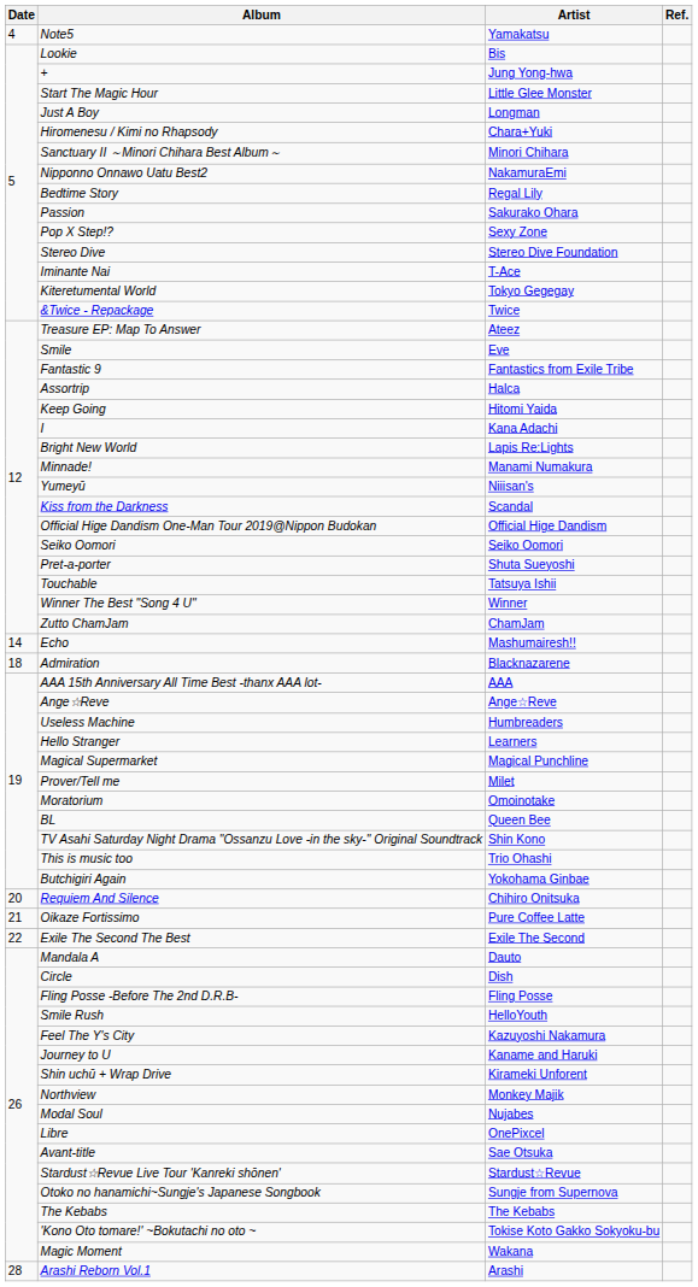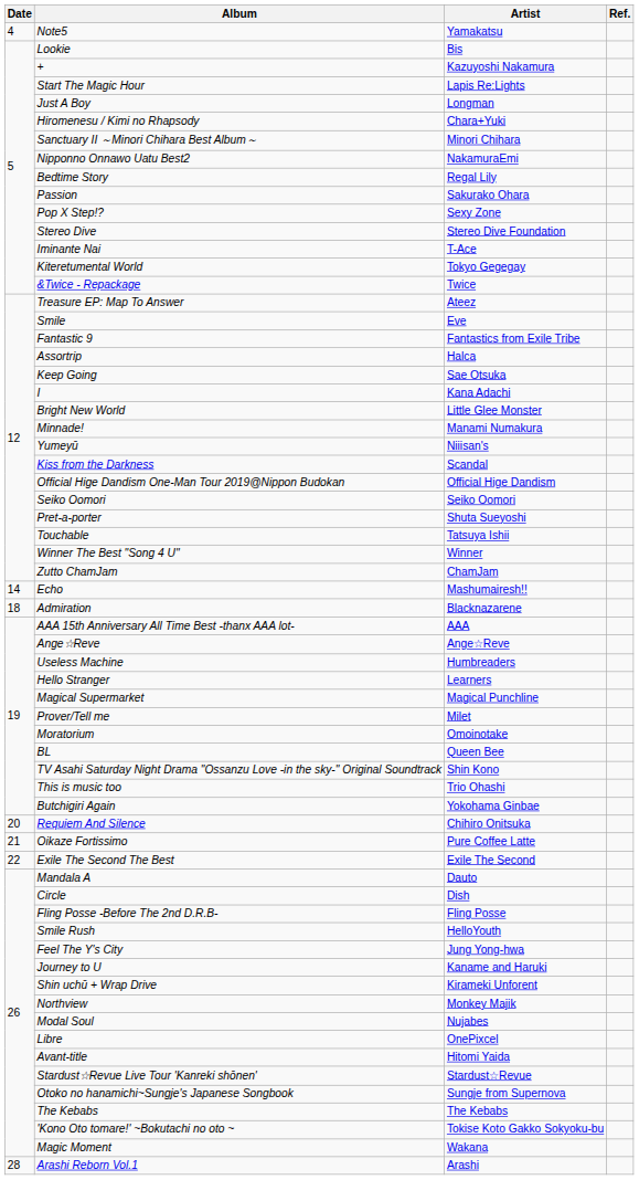+ | Artist: Jung Yong-hwa -> Kazuyoshi Nakamura
Start The Magic Hour | Artist: Little Glee Monster -> Lapis Re:Lights
Keep Going | Artist: Hitomi Yaida -> Sae Otsuka
Bright New World | Artist: Lapis Re:Lights -> Little Glee Monster
Feel The Y's City | Artist: Kazuyoshi Nakamura -> Jung Yong-hwa
Avant-title | Artist: Sae Otsuka -> Hitomi Yaida
